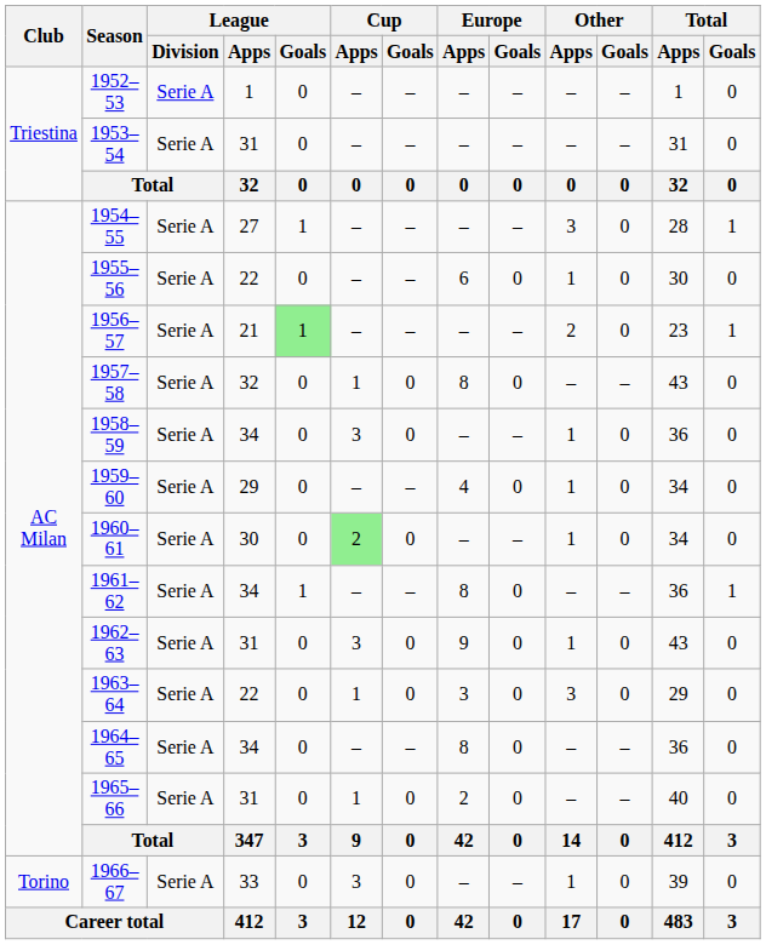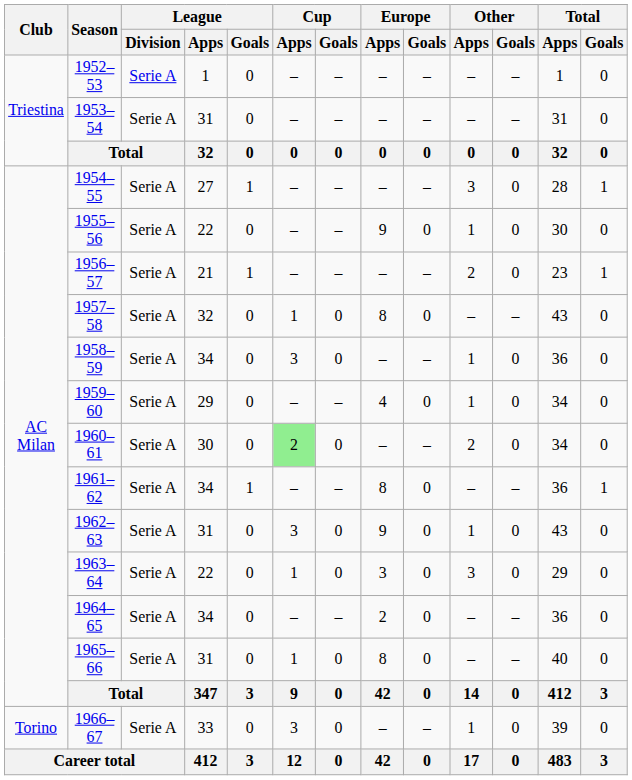1955–56 | Europe / Apps: 6 -> 9
1956–57 | League / Goals: lightgreen background -> no background
1960–61 | Other / Apps: 1 -> 2
1964–65 | Europe / Apps: 8 -> 2
1965–66 | Europe / Apps: 2 -> 8
